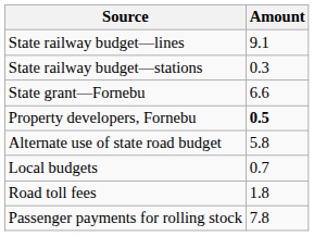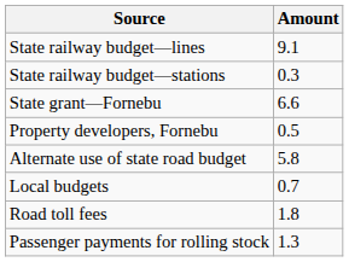Property developers, Fornebu | Amount: bold -> normal
Passenger payments for rolling stock | Amount: 7.8 -> 1.3
